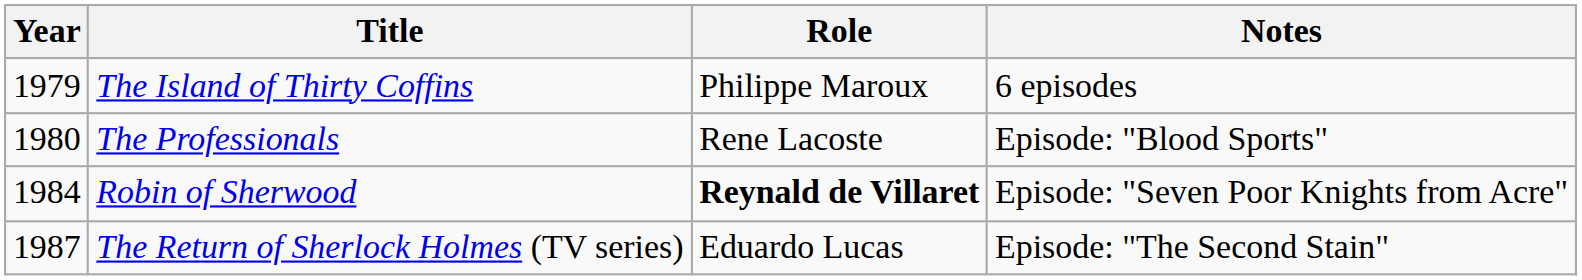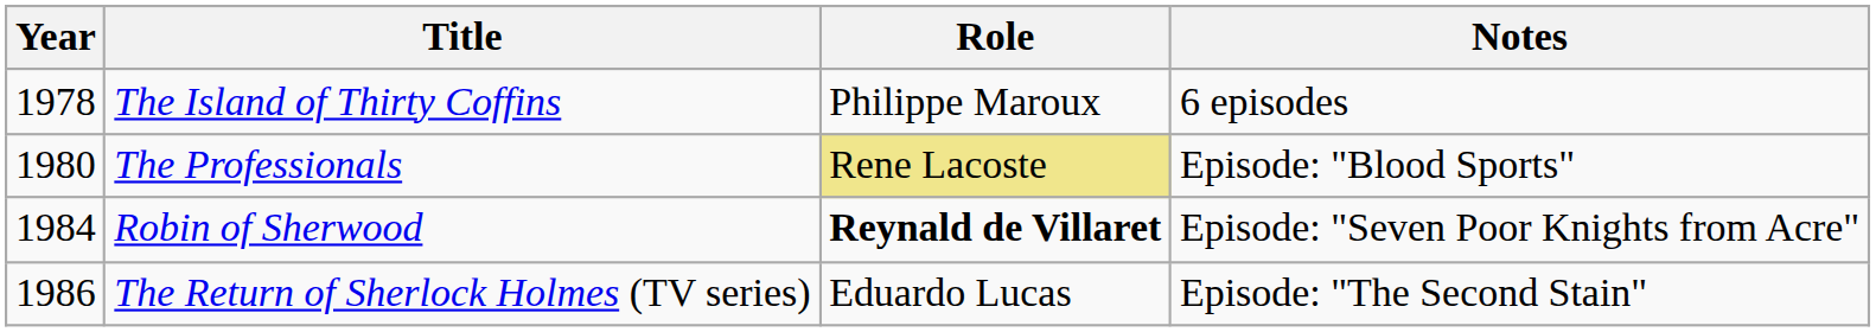The Island of Thirty Coffins | Year: 1979 -> 1978
The Professionals | Role: no background -> khaki background
The Return of Sherlock Holmes (TV series) | Year: 1987 -> 1986
